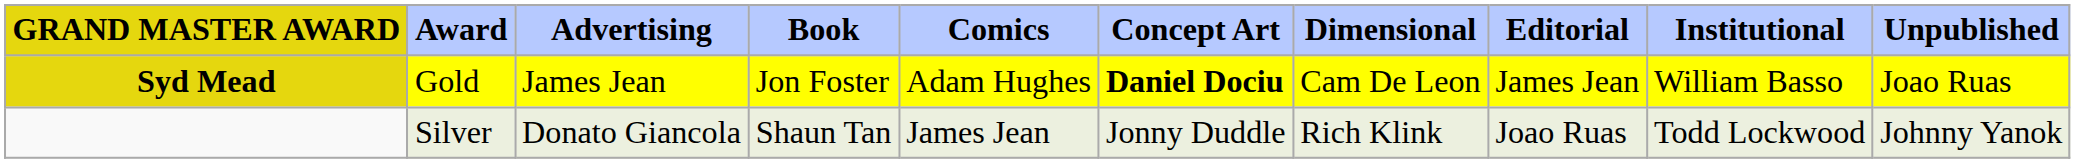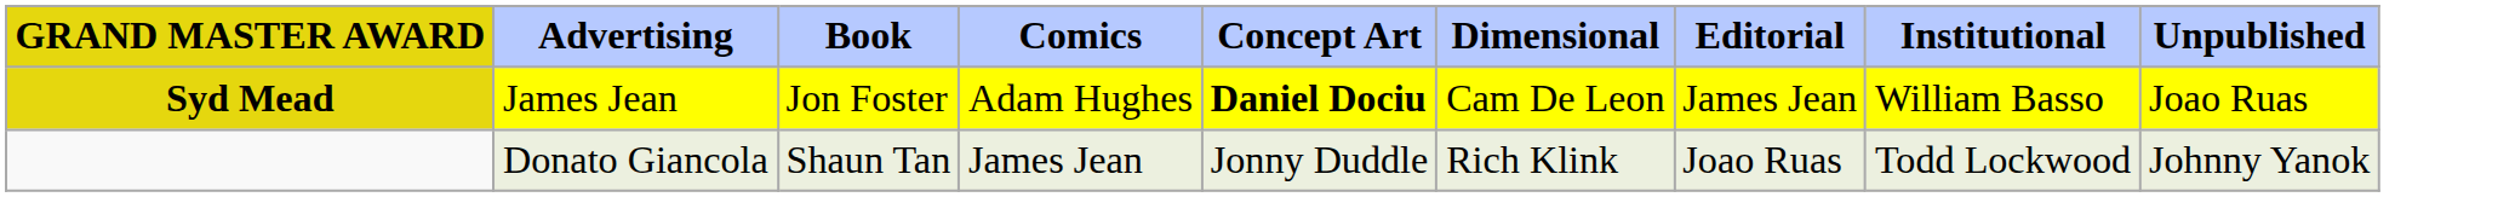- column: Award | Gold | Silver
